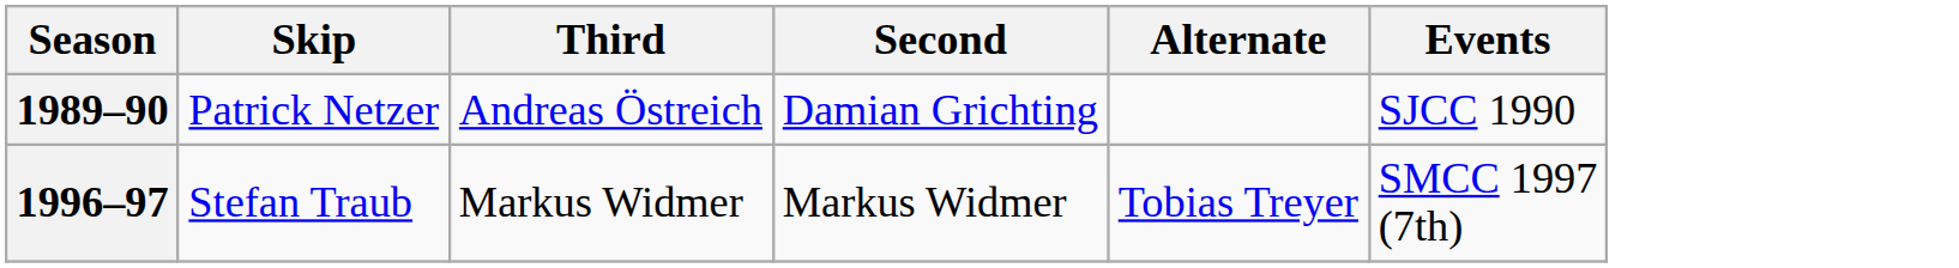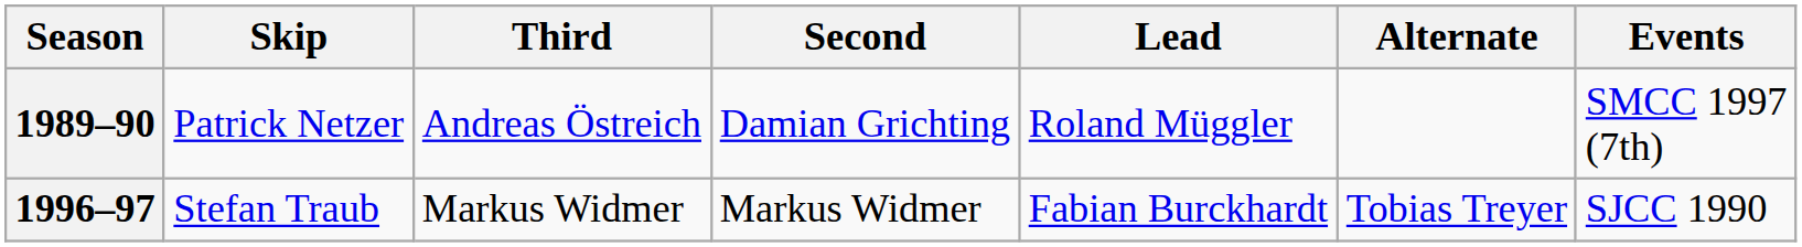+ column: Lead | Roland Müggler | Fabian Burckhardt
1989–90 | Events: SJCC 1990 -> SMCC 1997 (7th)
1996–97 | Events: SMCC 1997 (7th) -> SJCC 1990
